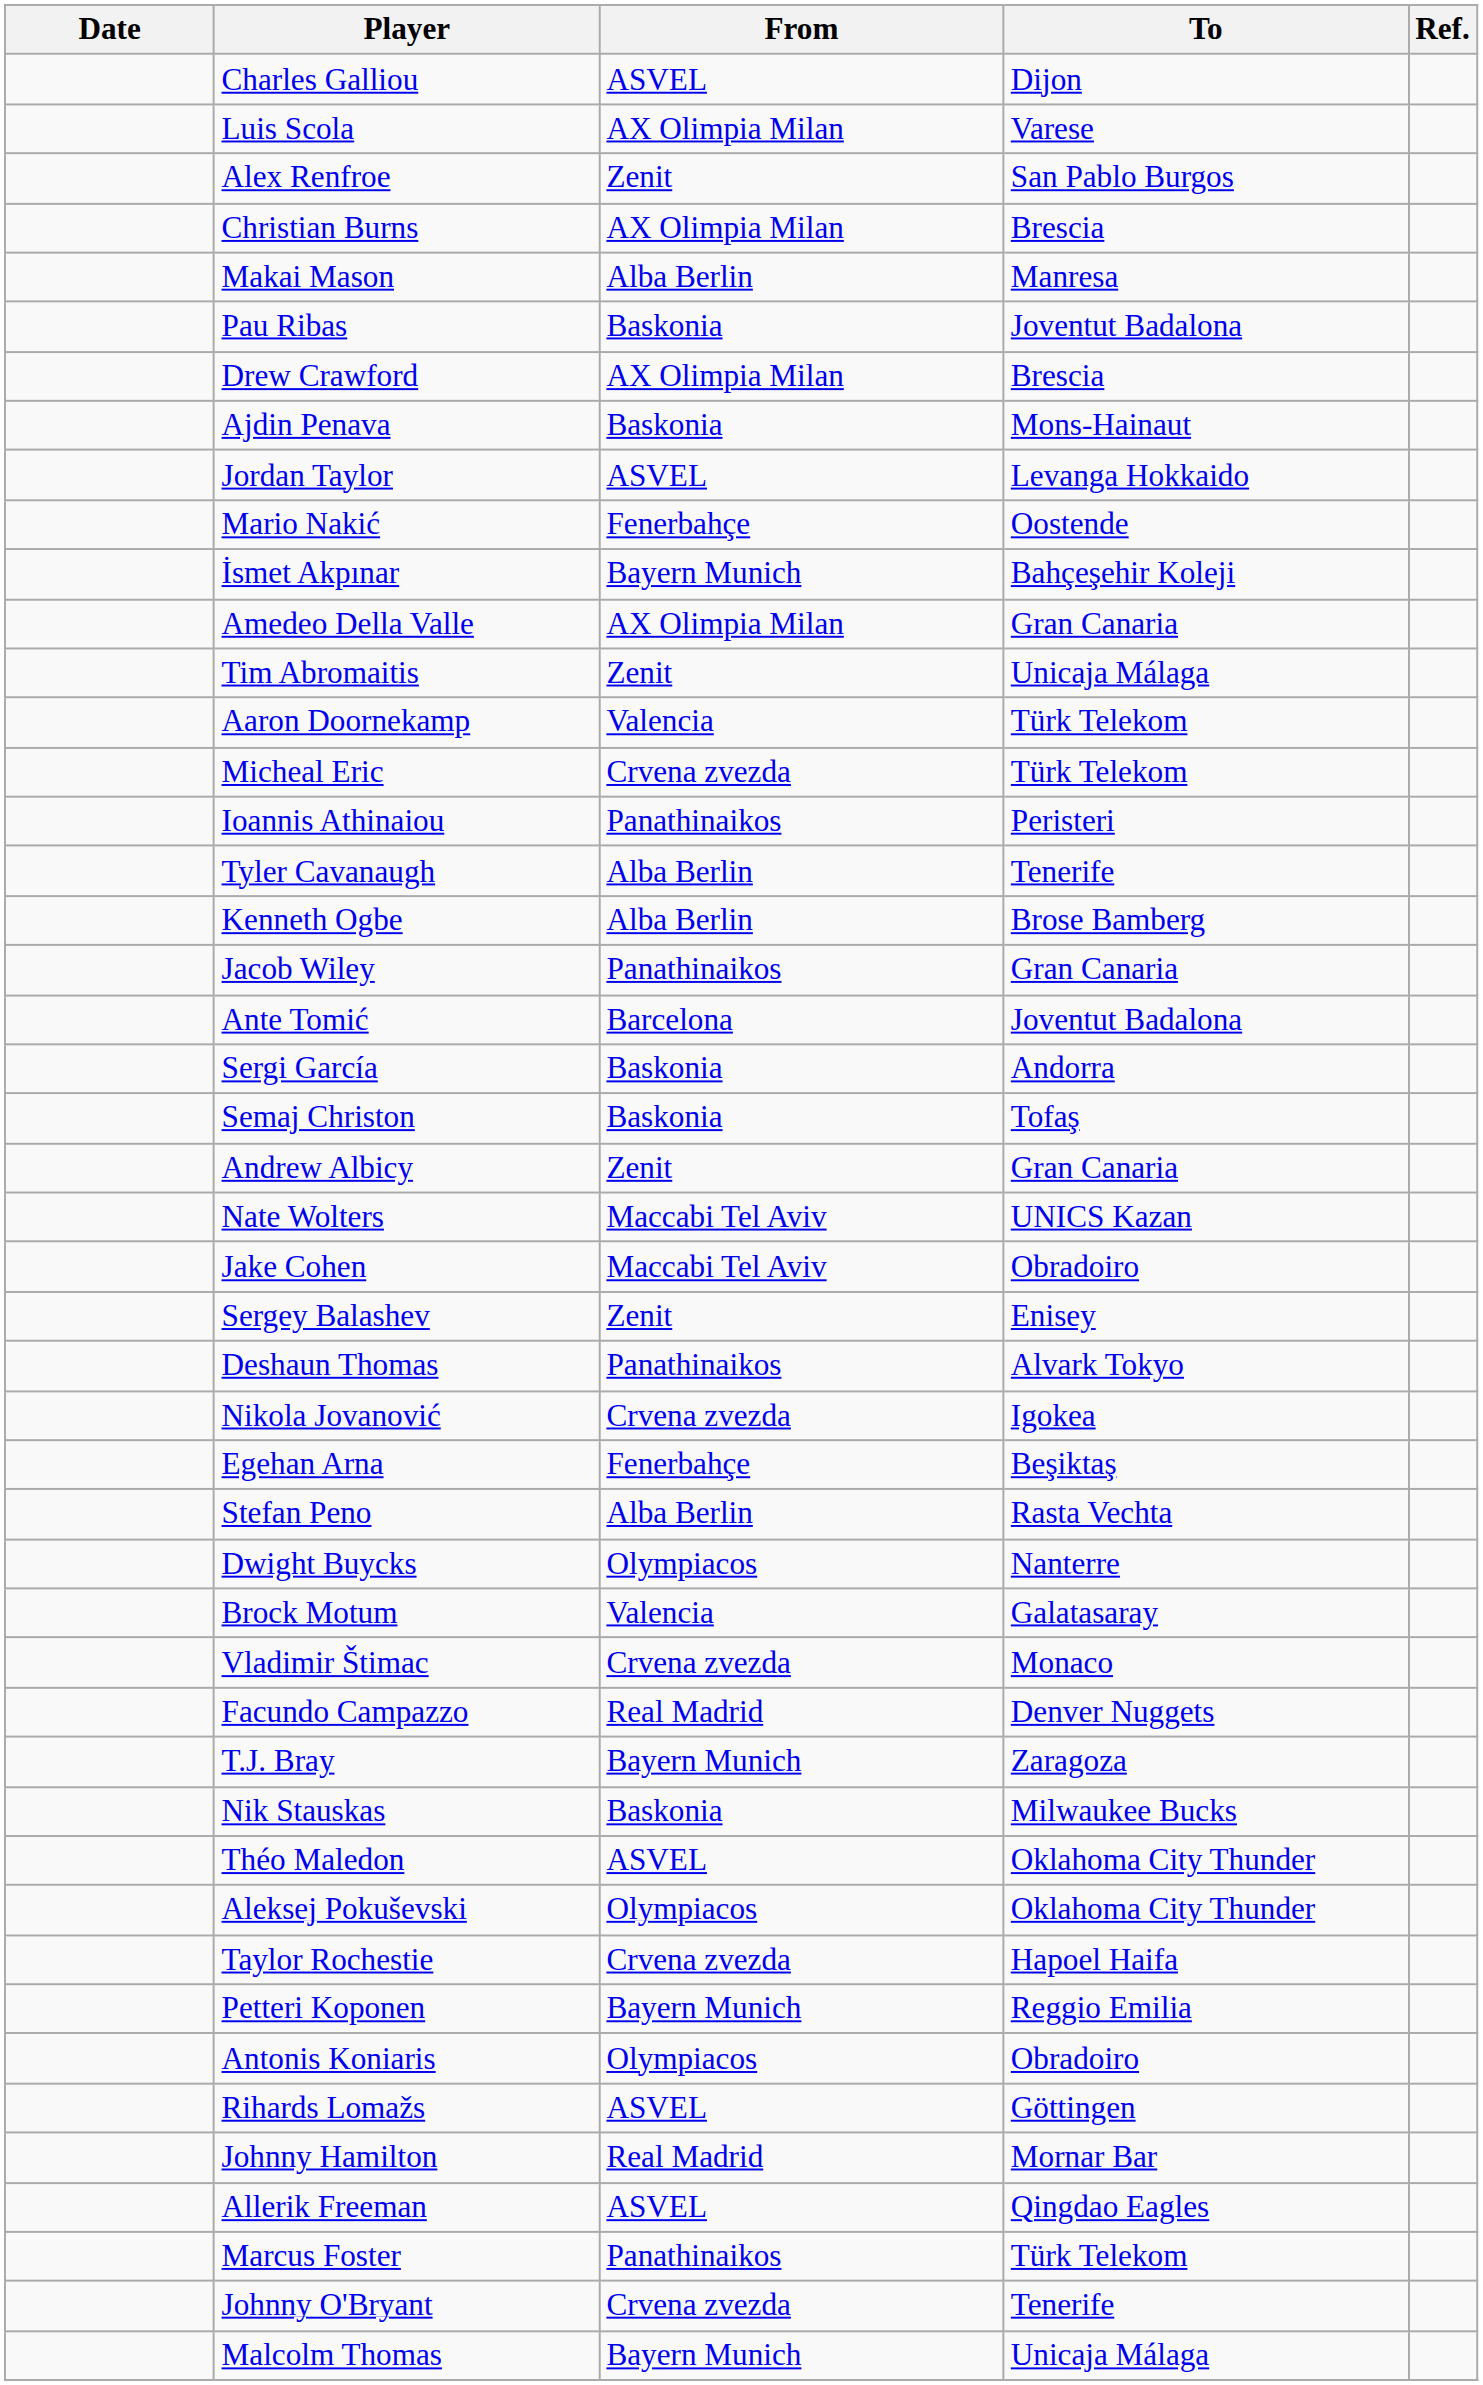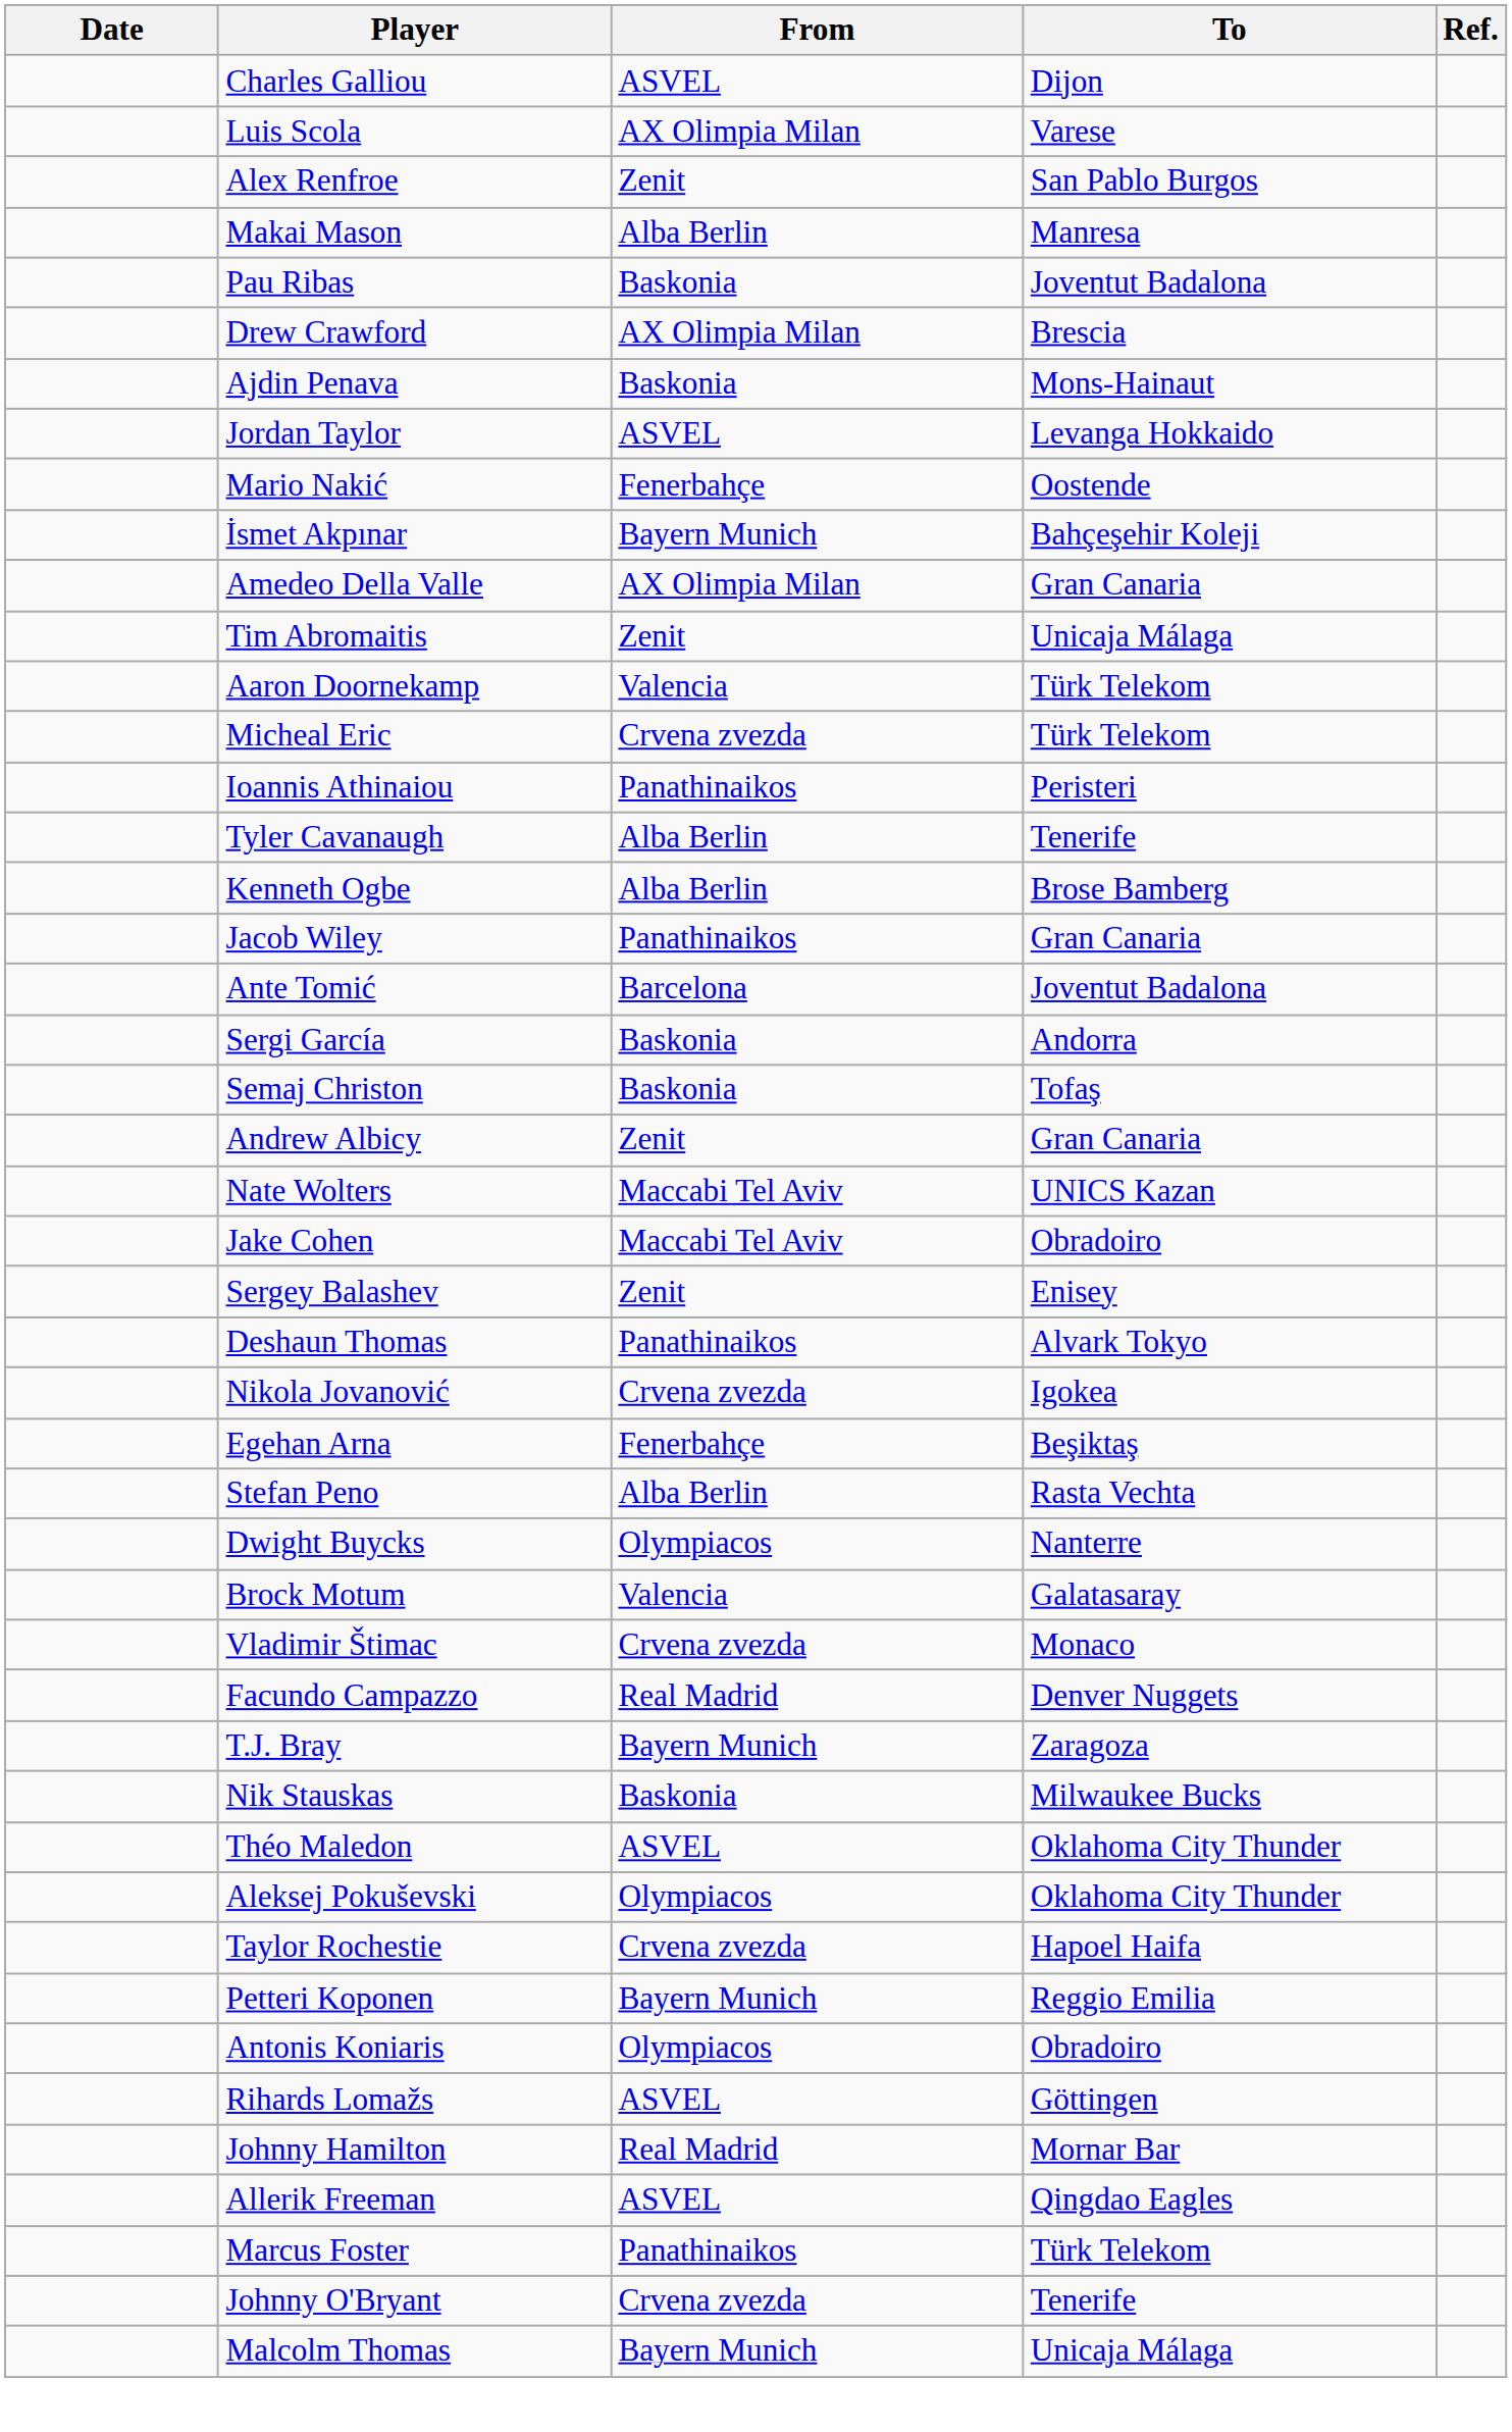- row: Christian Burns | AX Olimpia Milan | Brescia
